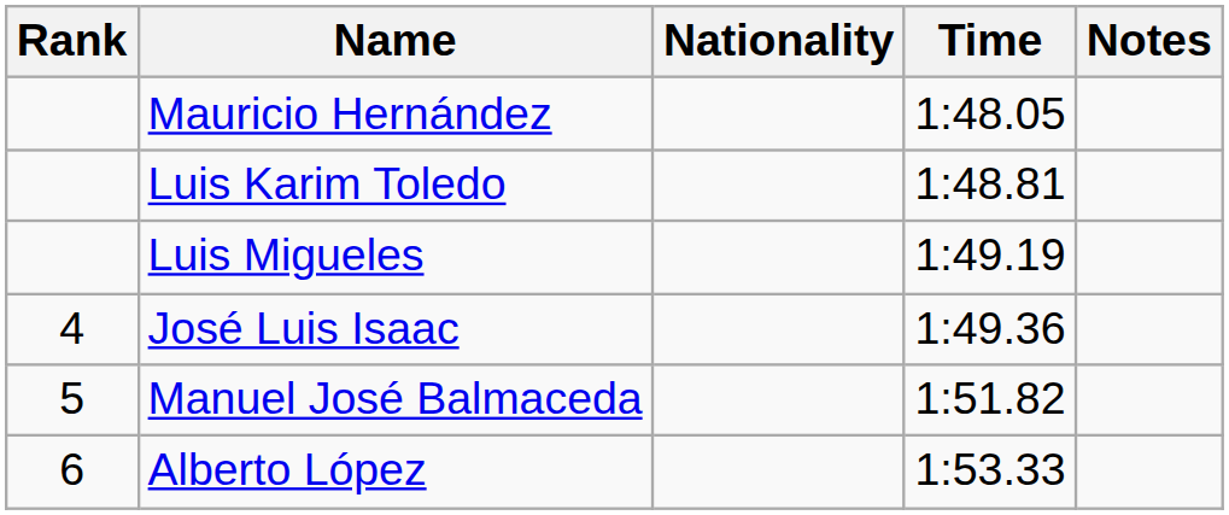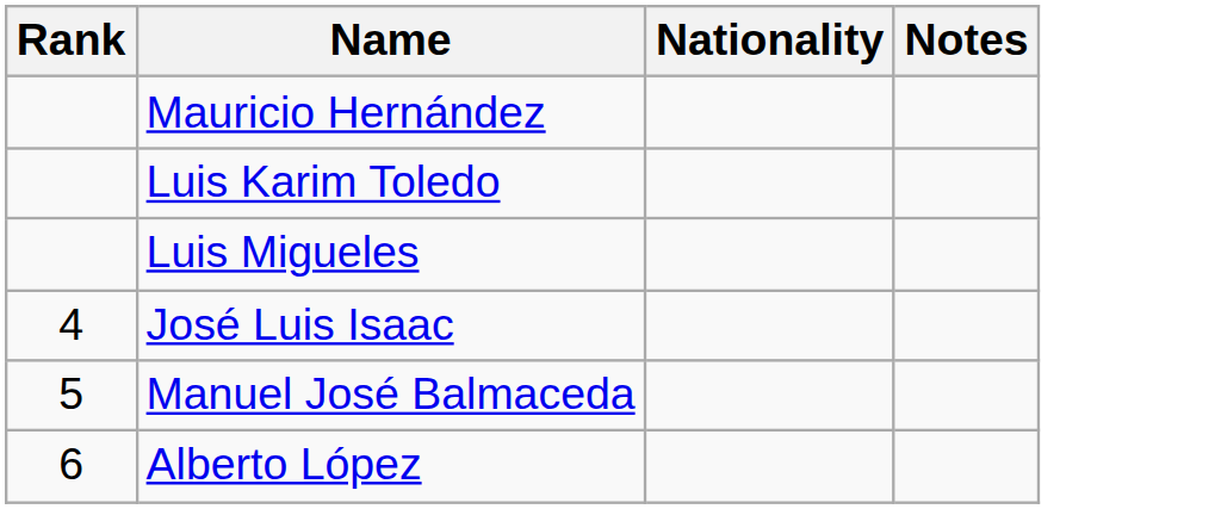- column: Time | 1:48.05 | 1:48.81 | 1:49.19 | 1:49.36 | 1:51.82 | 1:53.33
